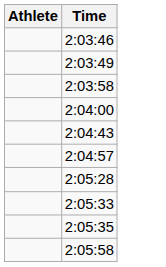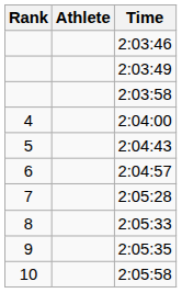+ column: Rank | 4 | 5 | 6 | 7 | 8 | 9 | 10
